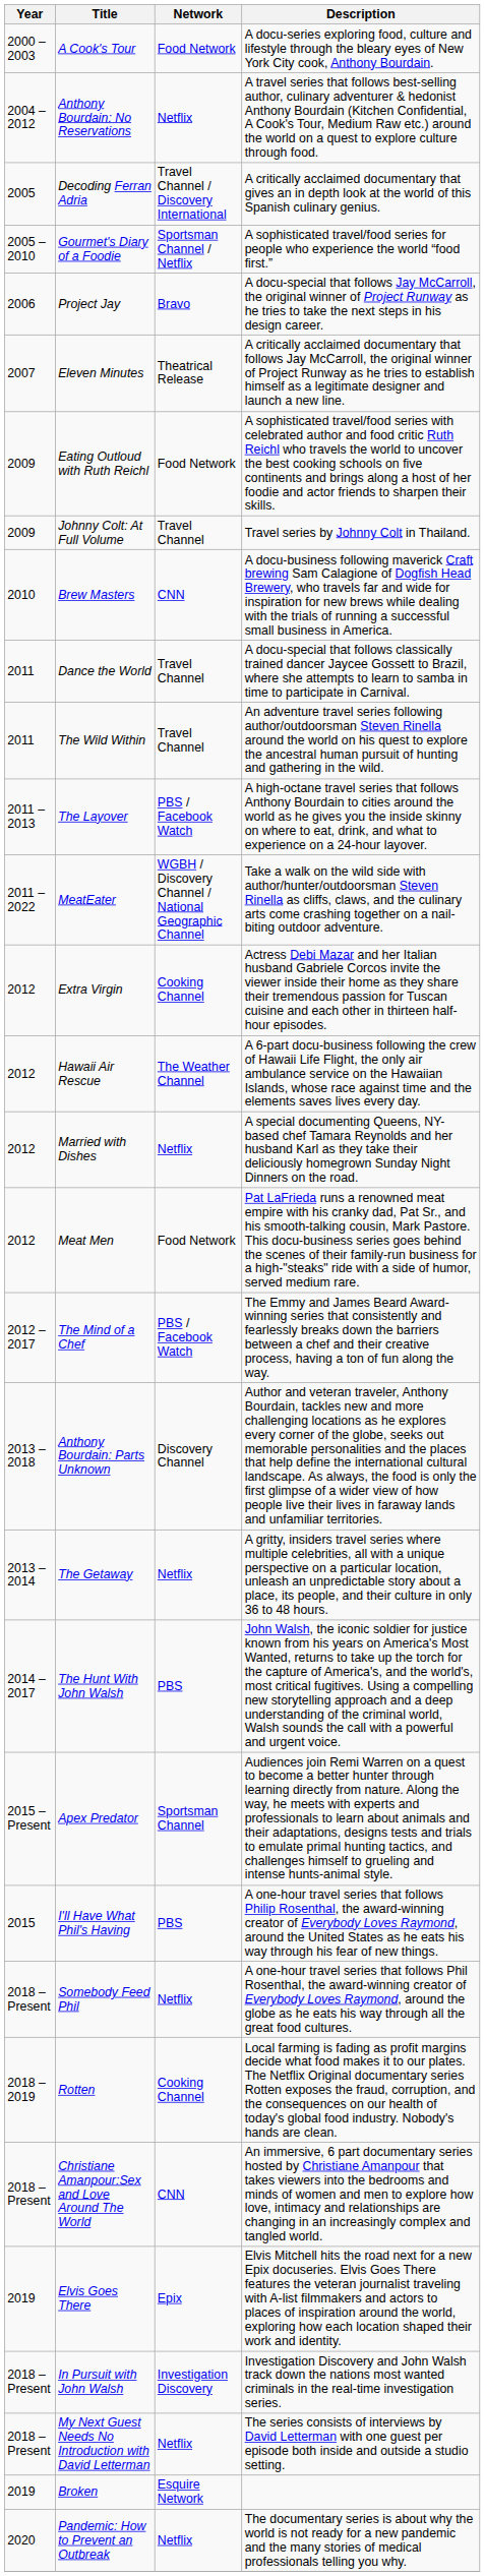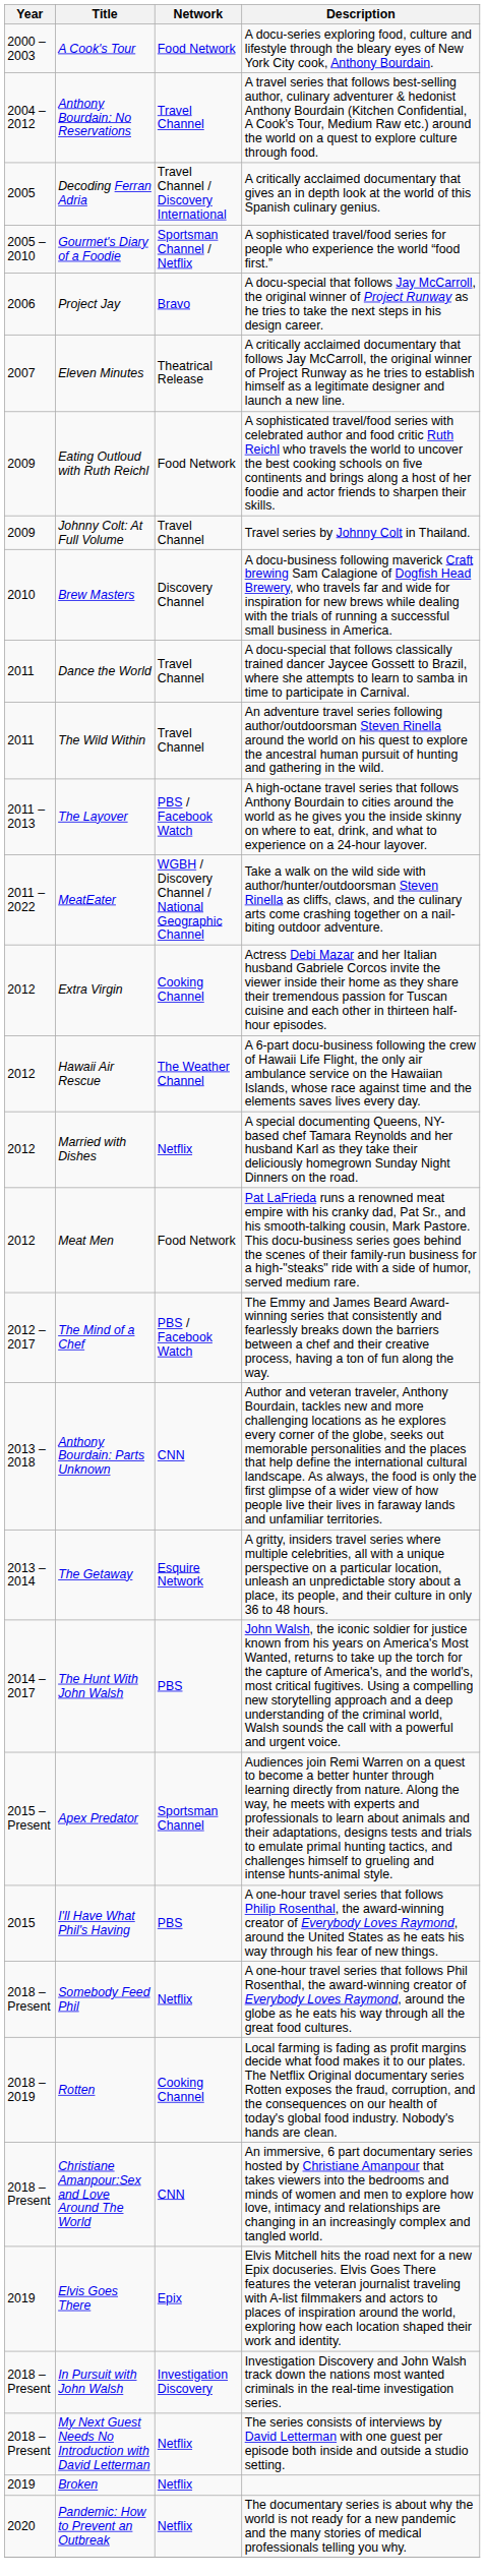Anthony Bourdain: No Reservations | Network: Netflix -> Travel Channel
Brew Masters | Network: CNN -> Discovery Channel
Anthony Bourdain: Parts Unknown | Network: Discovery Channel -> CNN
The Getaway | Network: Netflix -> Esquire Network
Broken | Network: Esquire Network -> Netflix
